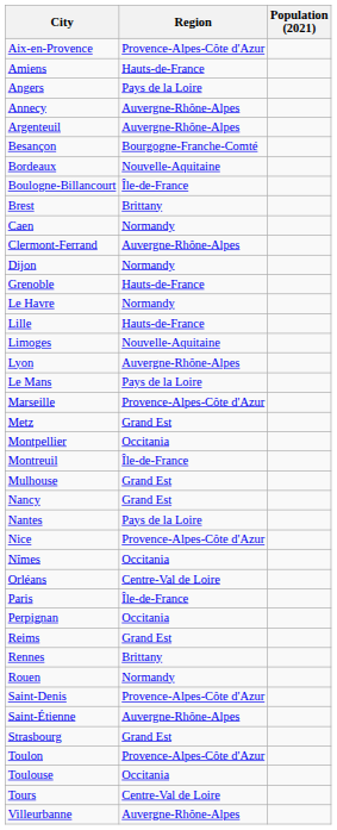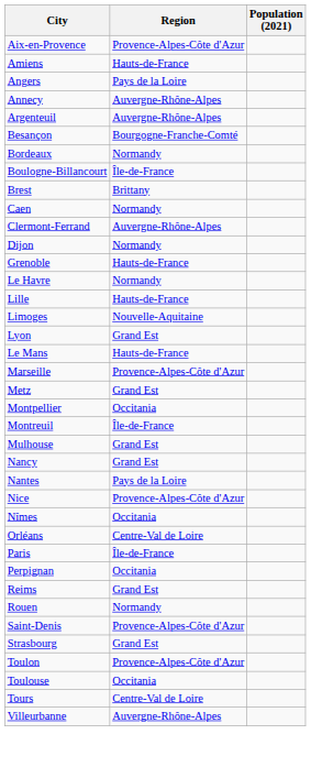Bordeaux | Region: Nouvelle-Aquitaine -> Normandy
Lyon | Region: Auvergne-Rhône-Alpes -> Grand Est
Le Mans | Region: Pays de la Loire -> Hauts-de-France
- row: Rennes | Brittany
- row: Saint-Étienne | Auvergne-Rhône-Alpes
